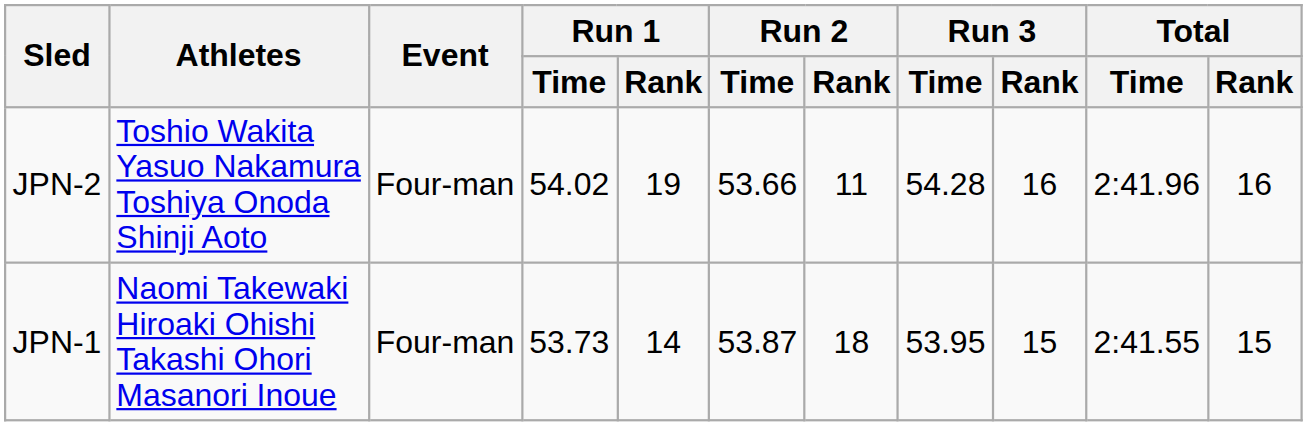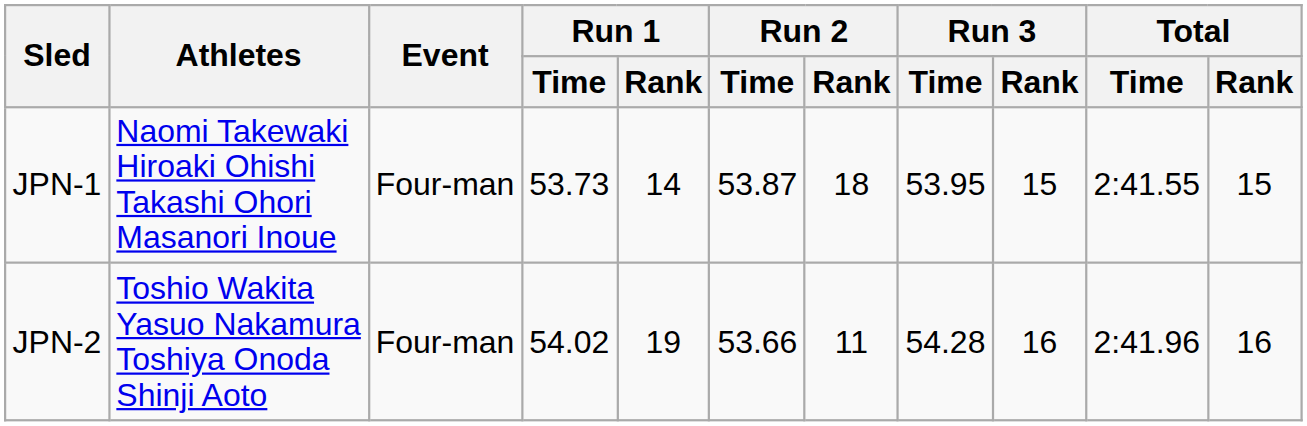rows swapped: JPN-1 <-> JPN-2
